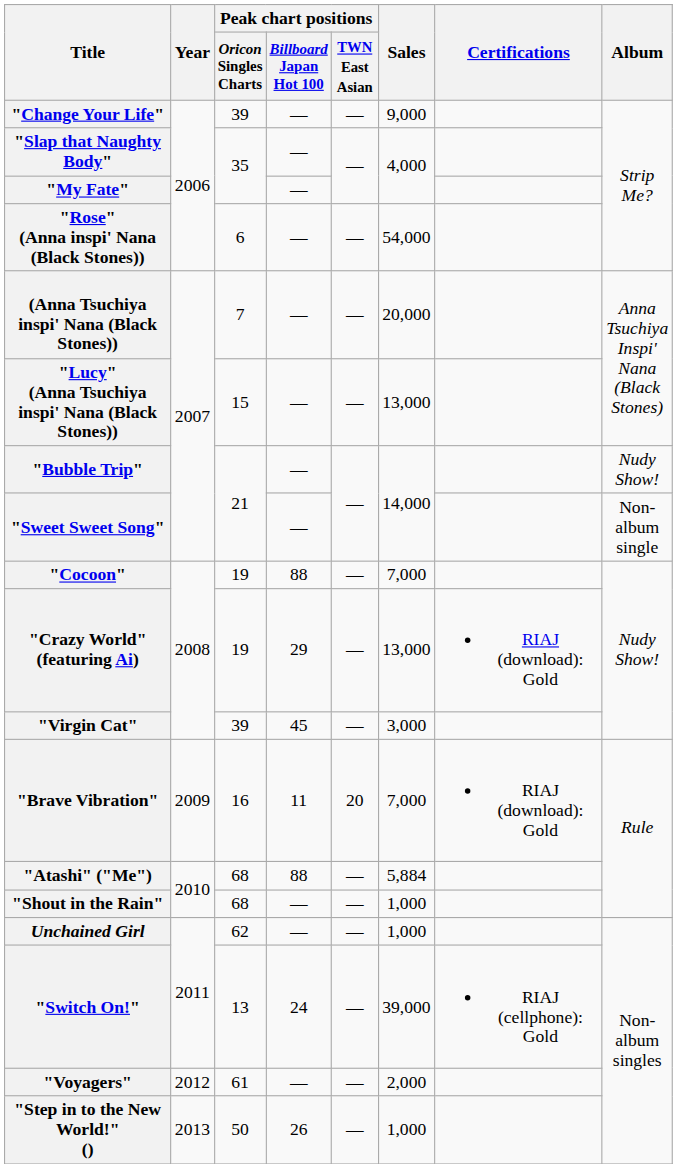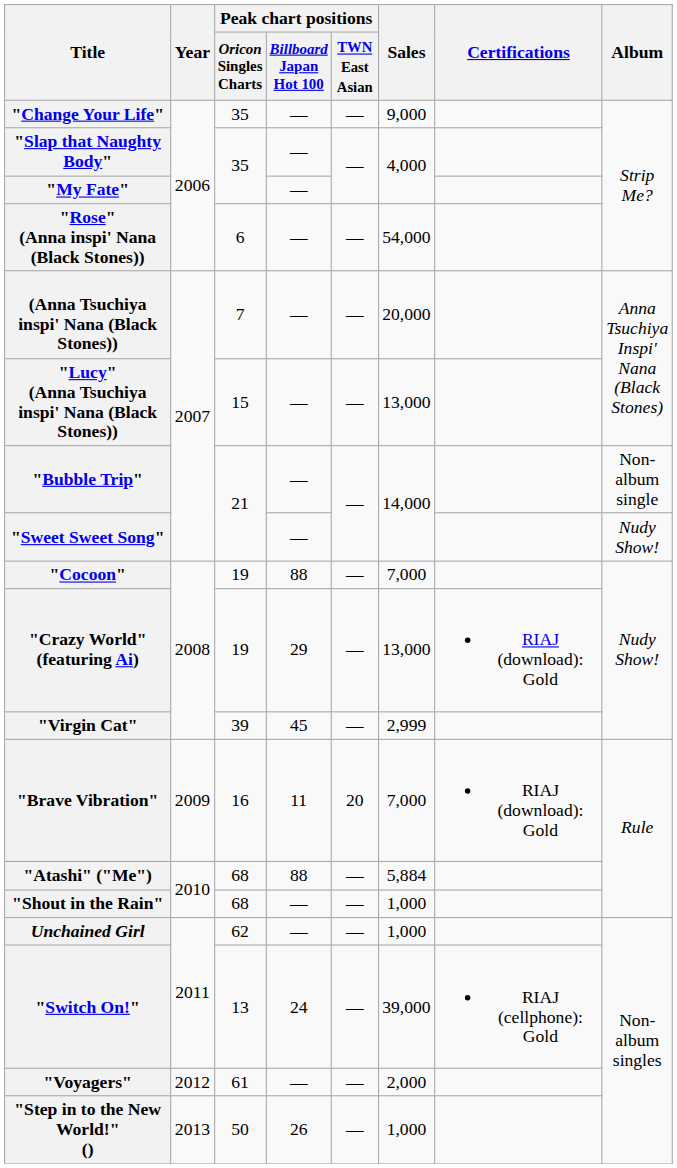"Change Your Life" | Peak chart positions / Oricon Singles Charts: 39 -> 35
"Bubble Trip" | Album: Nudy Show! -> Non-album single
"Sweet Sweet Song" | Album: Non-album single -> Nudy Show!
"Virgin Cat" | Sales: 3,000 -> 2,999
